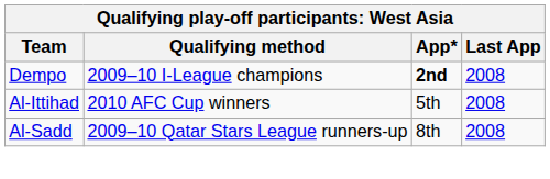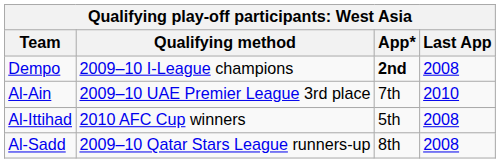+ row: Al-Ain | 2009–10 UAE Premier League 3rd place | 7th | 2010
